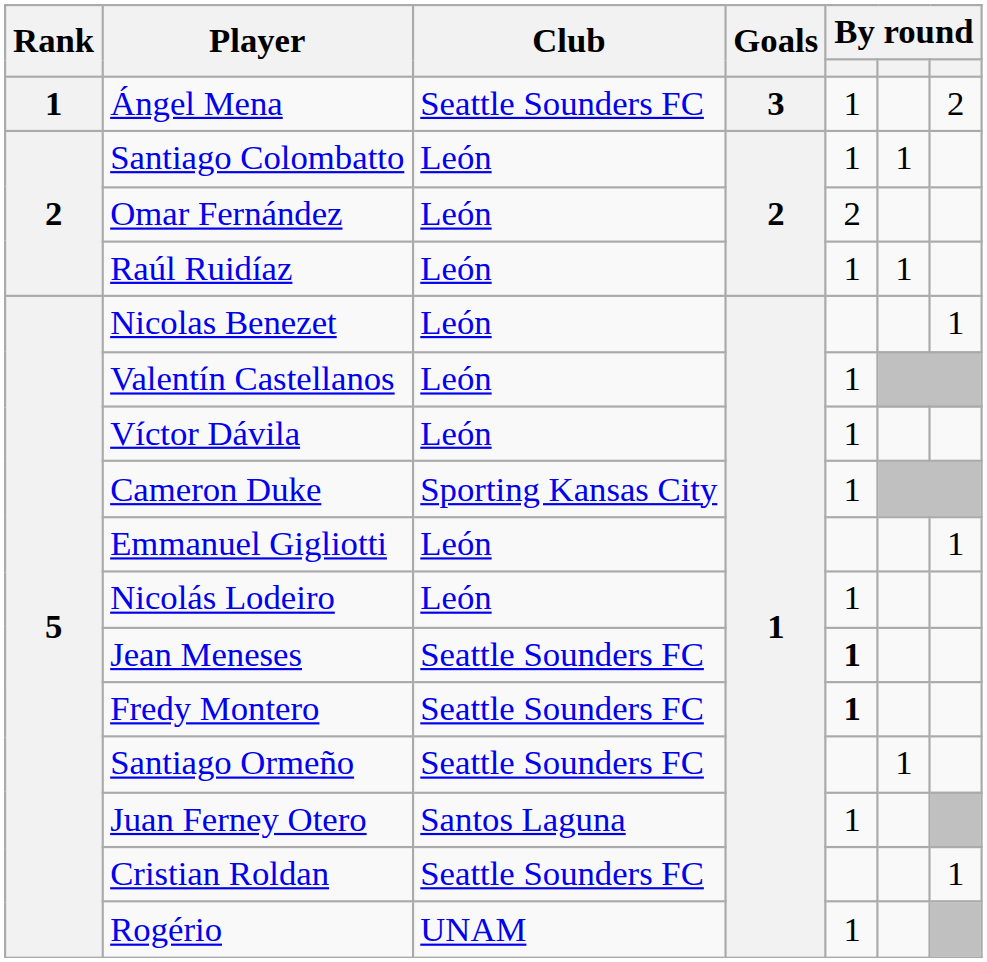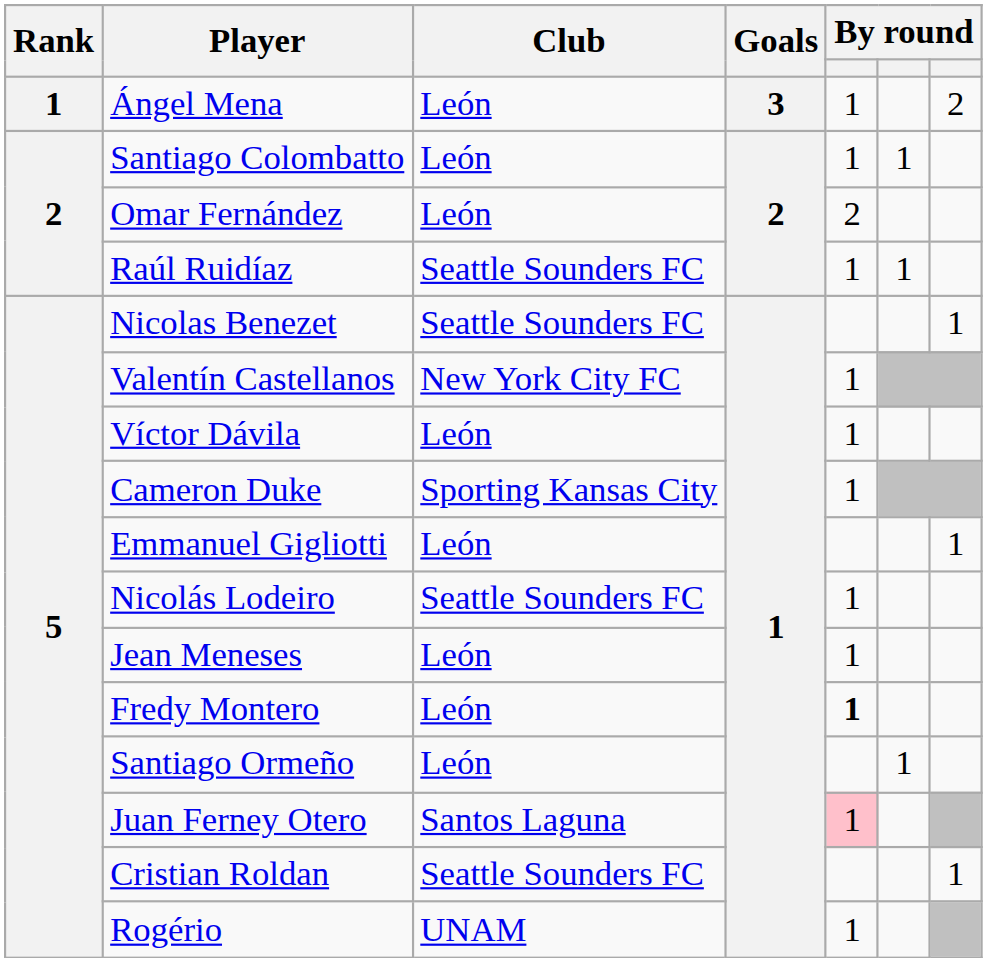Ángel Mena | Club: Seattle Sounders FC -> León
Raúl Ruidíaz | Club: León -> Seattle Sounders FC
Nicolas Benezet | Club: León -> Seattle Sounders FC
Valentín Castellanos | Club: León -> New York City FC
Nicolás Lodeiro | Club: León -> Seattle Sounders FC
Jean Meneses | Club: Seattle Sounders FC -> León
Jean Meneses | column 5: bold -> normal
Fredy Montero | Club: Seattle Sounders FC -> León
Santiago Ormeño | Club: Seattle Sounders FC -> León
Juan Ferney Otero | column 5: no background -> pink background
